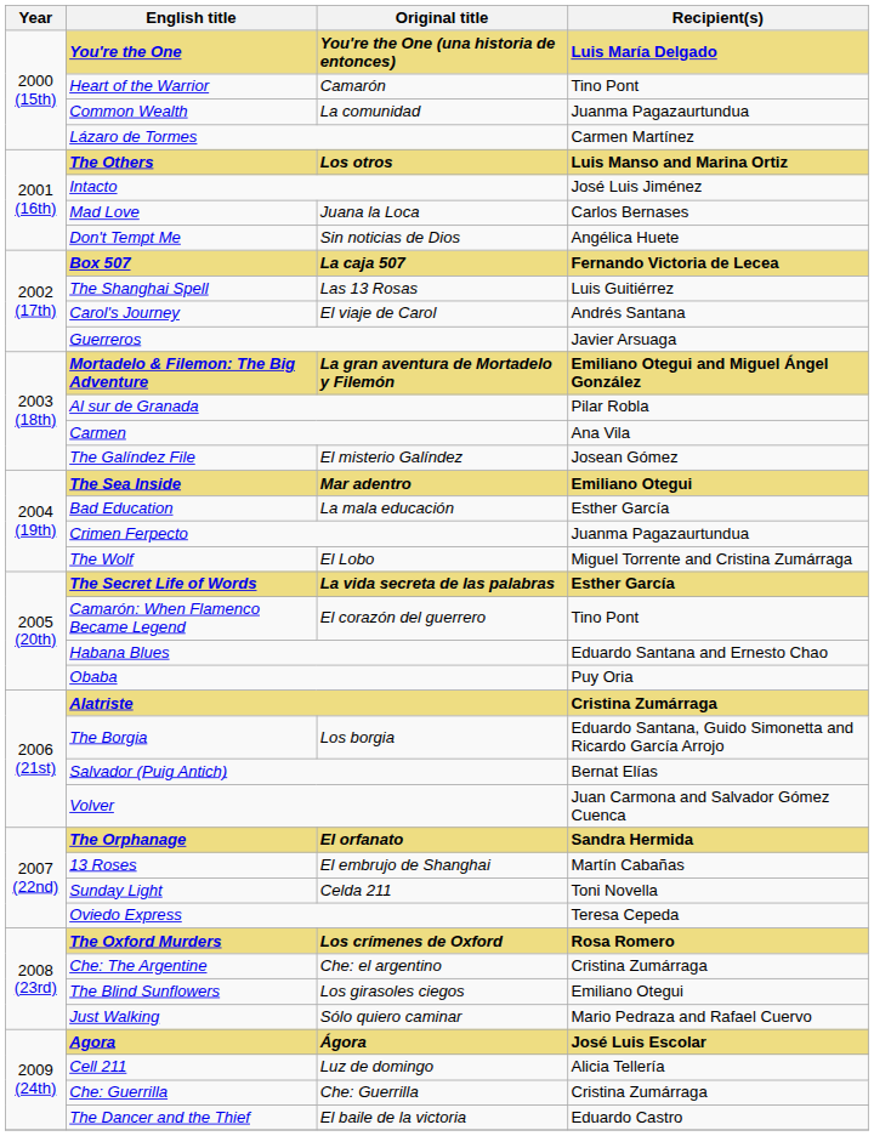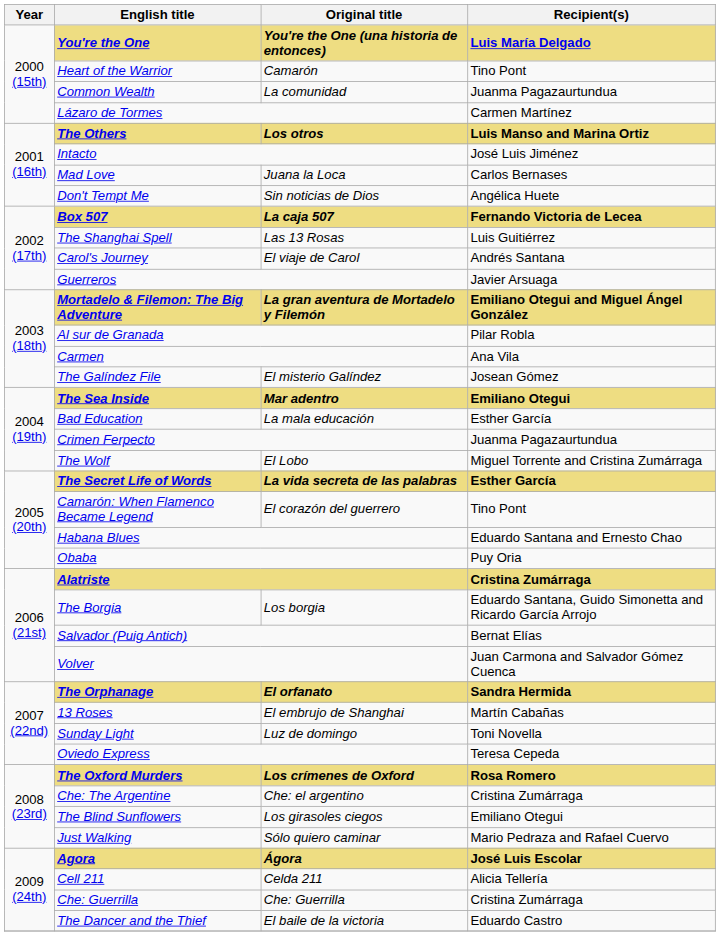Sunday Light | Original title: Celda 211 -> Luz de domingo
Cell 211 | Original title: Luz de domingo -> Celda 211
